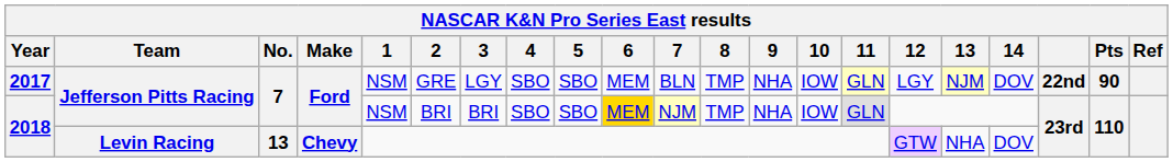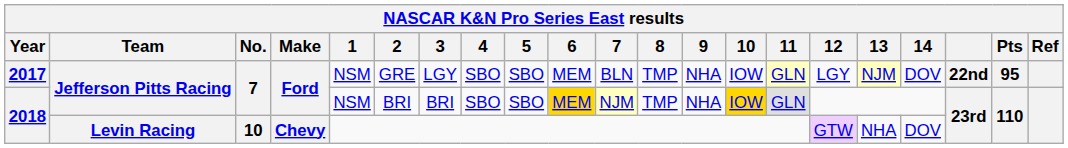2017 | Pts: 90 -> 95
2018 / Jefferson Pitts Racing | 10: no background -> gold background
2018 / Levin Racing | No.: 13 -> 10
